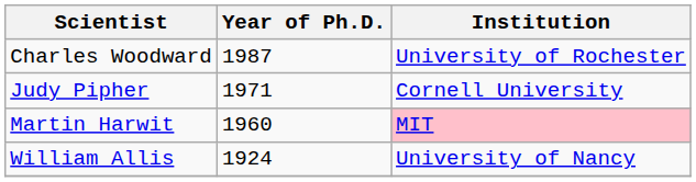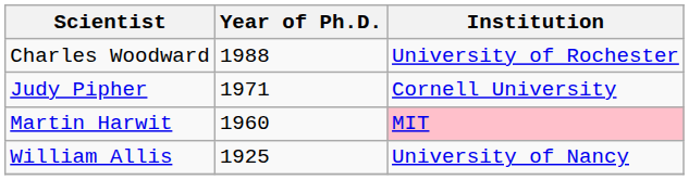Charles Woodward | Year of Ph.D.: 1987 -> 1988
William Allis | Year of Ph.D.: 1924 -> 1925
